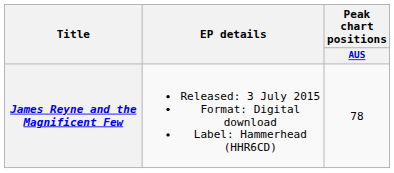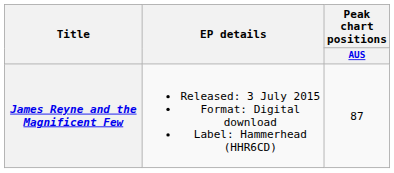James Reyne and the Magnificent Few | Peak chart positions / AUS: 78 -> 87
